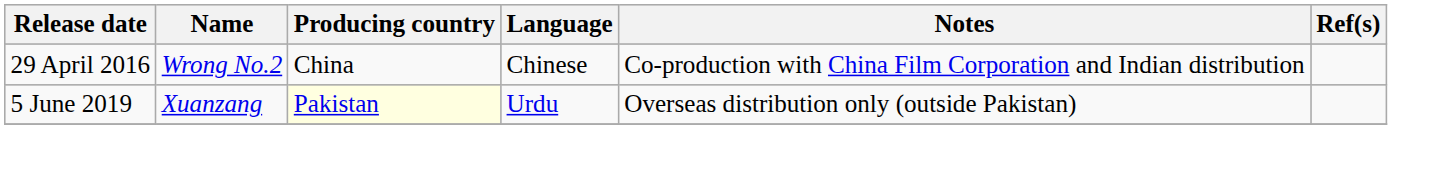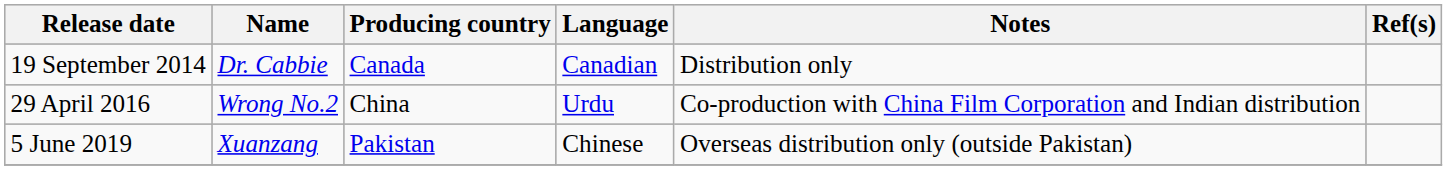+ row: 19 September 2014 | Dr. Cabbie | Canada | Canadian | Distribution only
29 April 2016 | Language: Chinese -> Urdu
5 June 2019 | Producing country: lightyellow background -> no background
5 June 2019 | Language: Urdu -> Chinese
